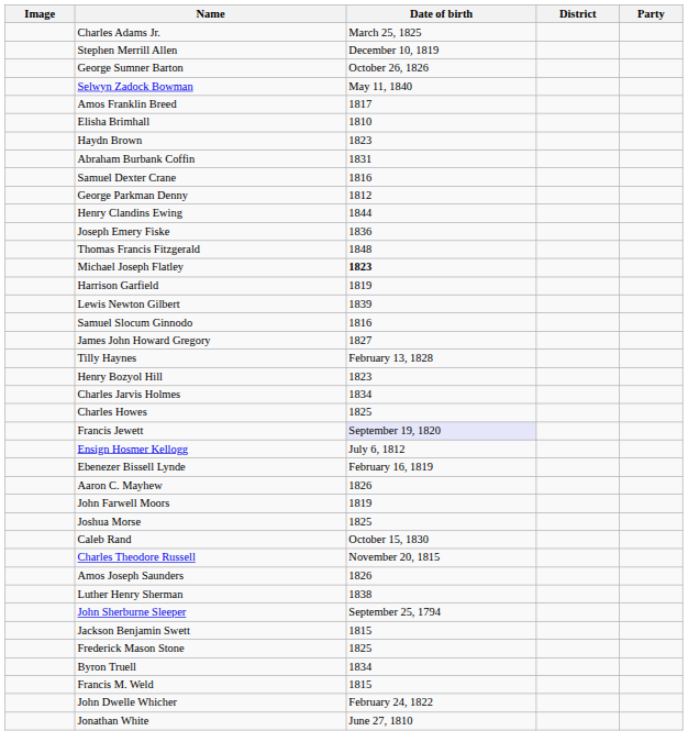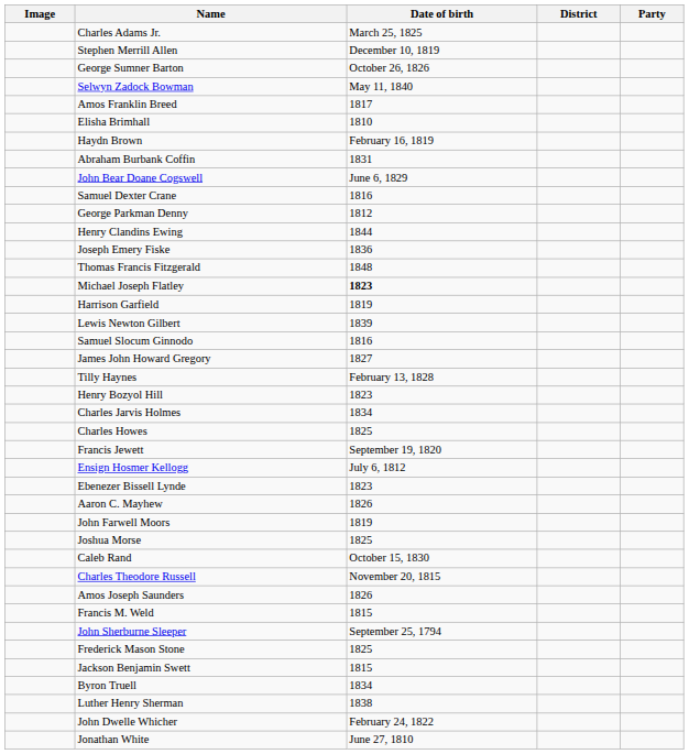Haydn Brown | Date of birth: 1823 -> February 16, 1819
+ row: John Bear Doane Cogswell | June 6, 1829
Francis Jewett | Date of birth: lavender background -> no background
Ebenezer Bissell Lynde | Date of birth: February 16, 1819 -> 1823
rows swapped: Luther Henry Sherman <-> Francis M. Weld
rows swapped: Frederick Mason Stone <-> Jackson Benjamin Swett
